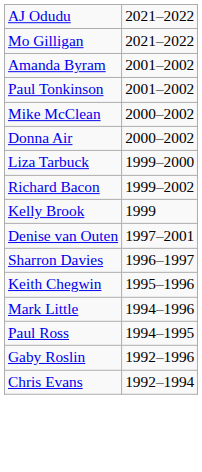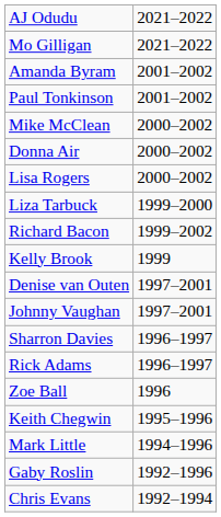+ row: Lisa Rogers | 2000–2002
+ row: Johnny Vaughan | 1997–2001
+ row: Rick Adams | 1996–1997
+ row: Zoe Ball | 1996
- row: Paul Ross | 1994–1995
